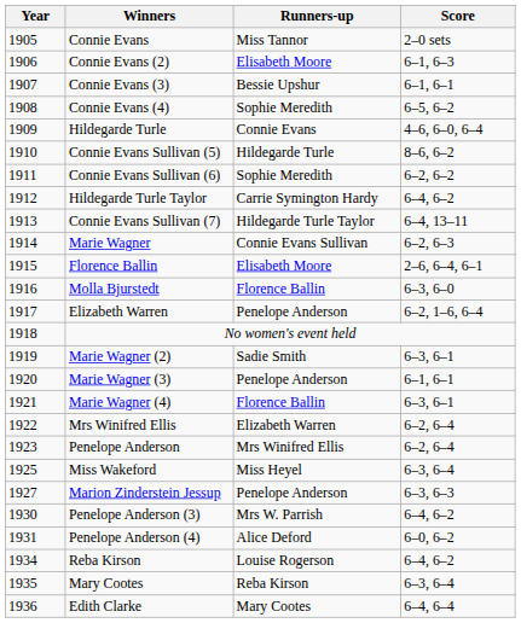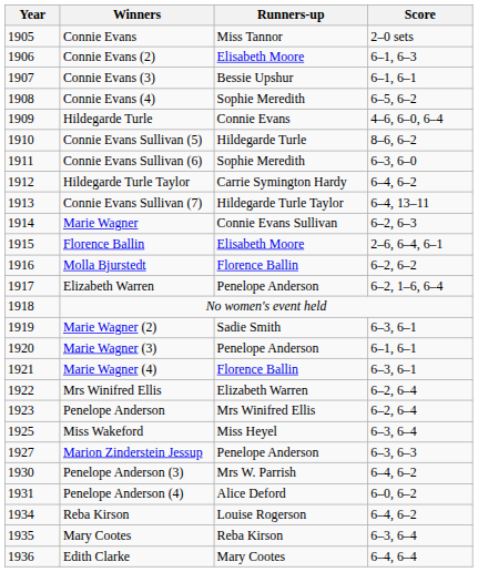Connie Evans Sullivan (6) | Score: 6–2, 6–2 -> 6–3, 6–0
Molla Bjurstedt | Score: 6–3, 6–0 -> 6–2, 6–2
